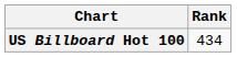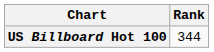US Billboard Hot 100 | Rank: 434 -> 344
